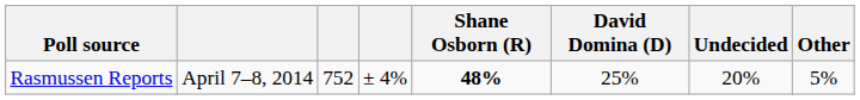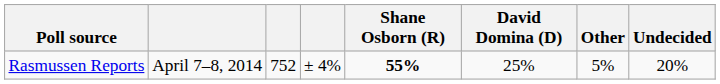columns swapped: Other <-> Undecided
Rasmussen Reports | Shane Osborn (R): 48% -> 55%
